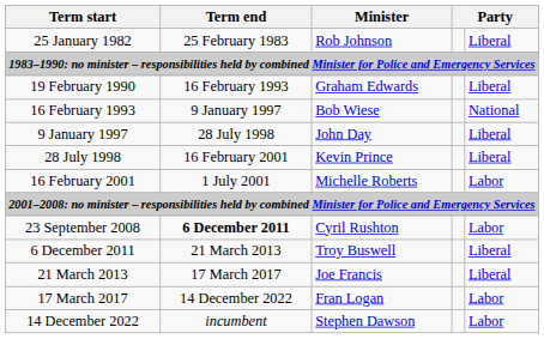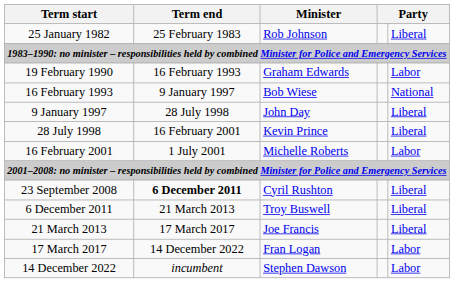19 February 1990 | column 5: Liberal -> Labor
23 September 2008 | column 5: Labor -> Liberal
